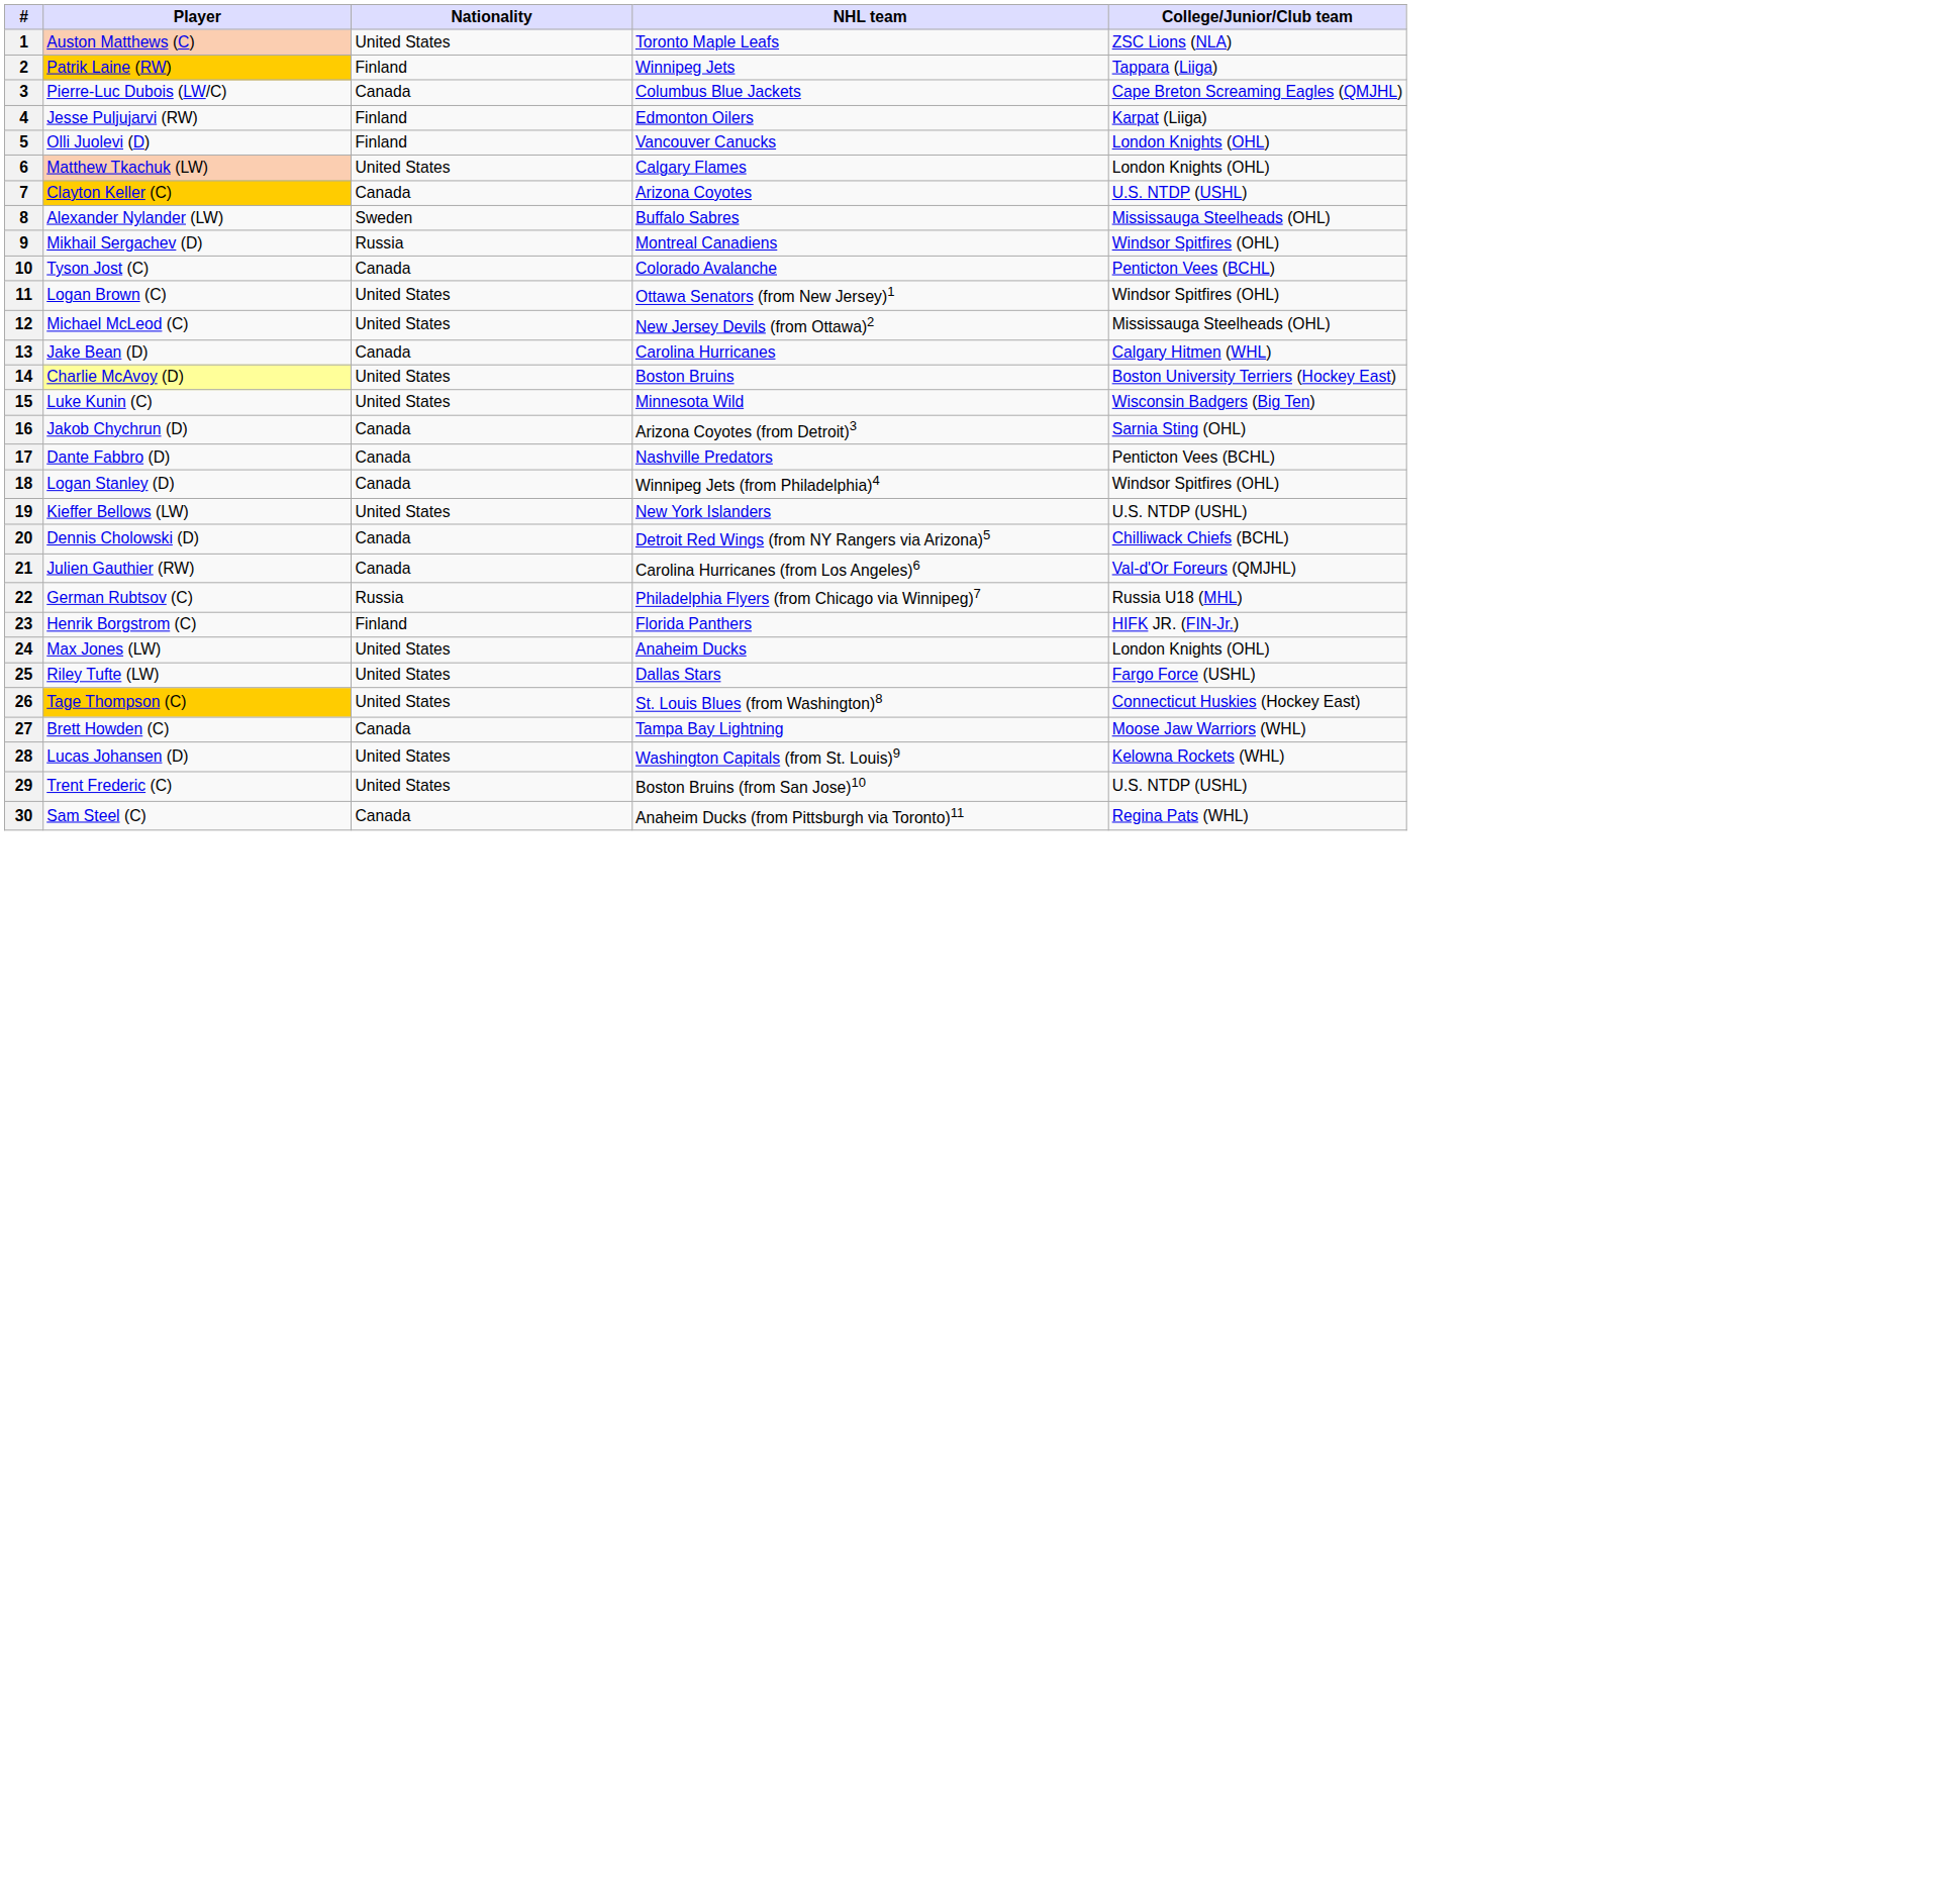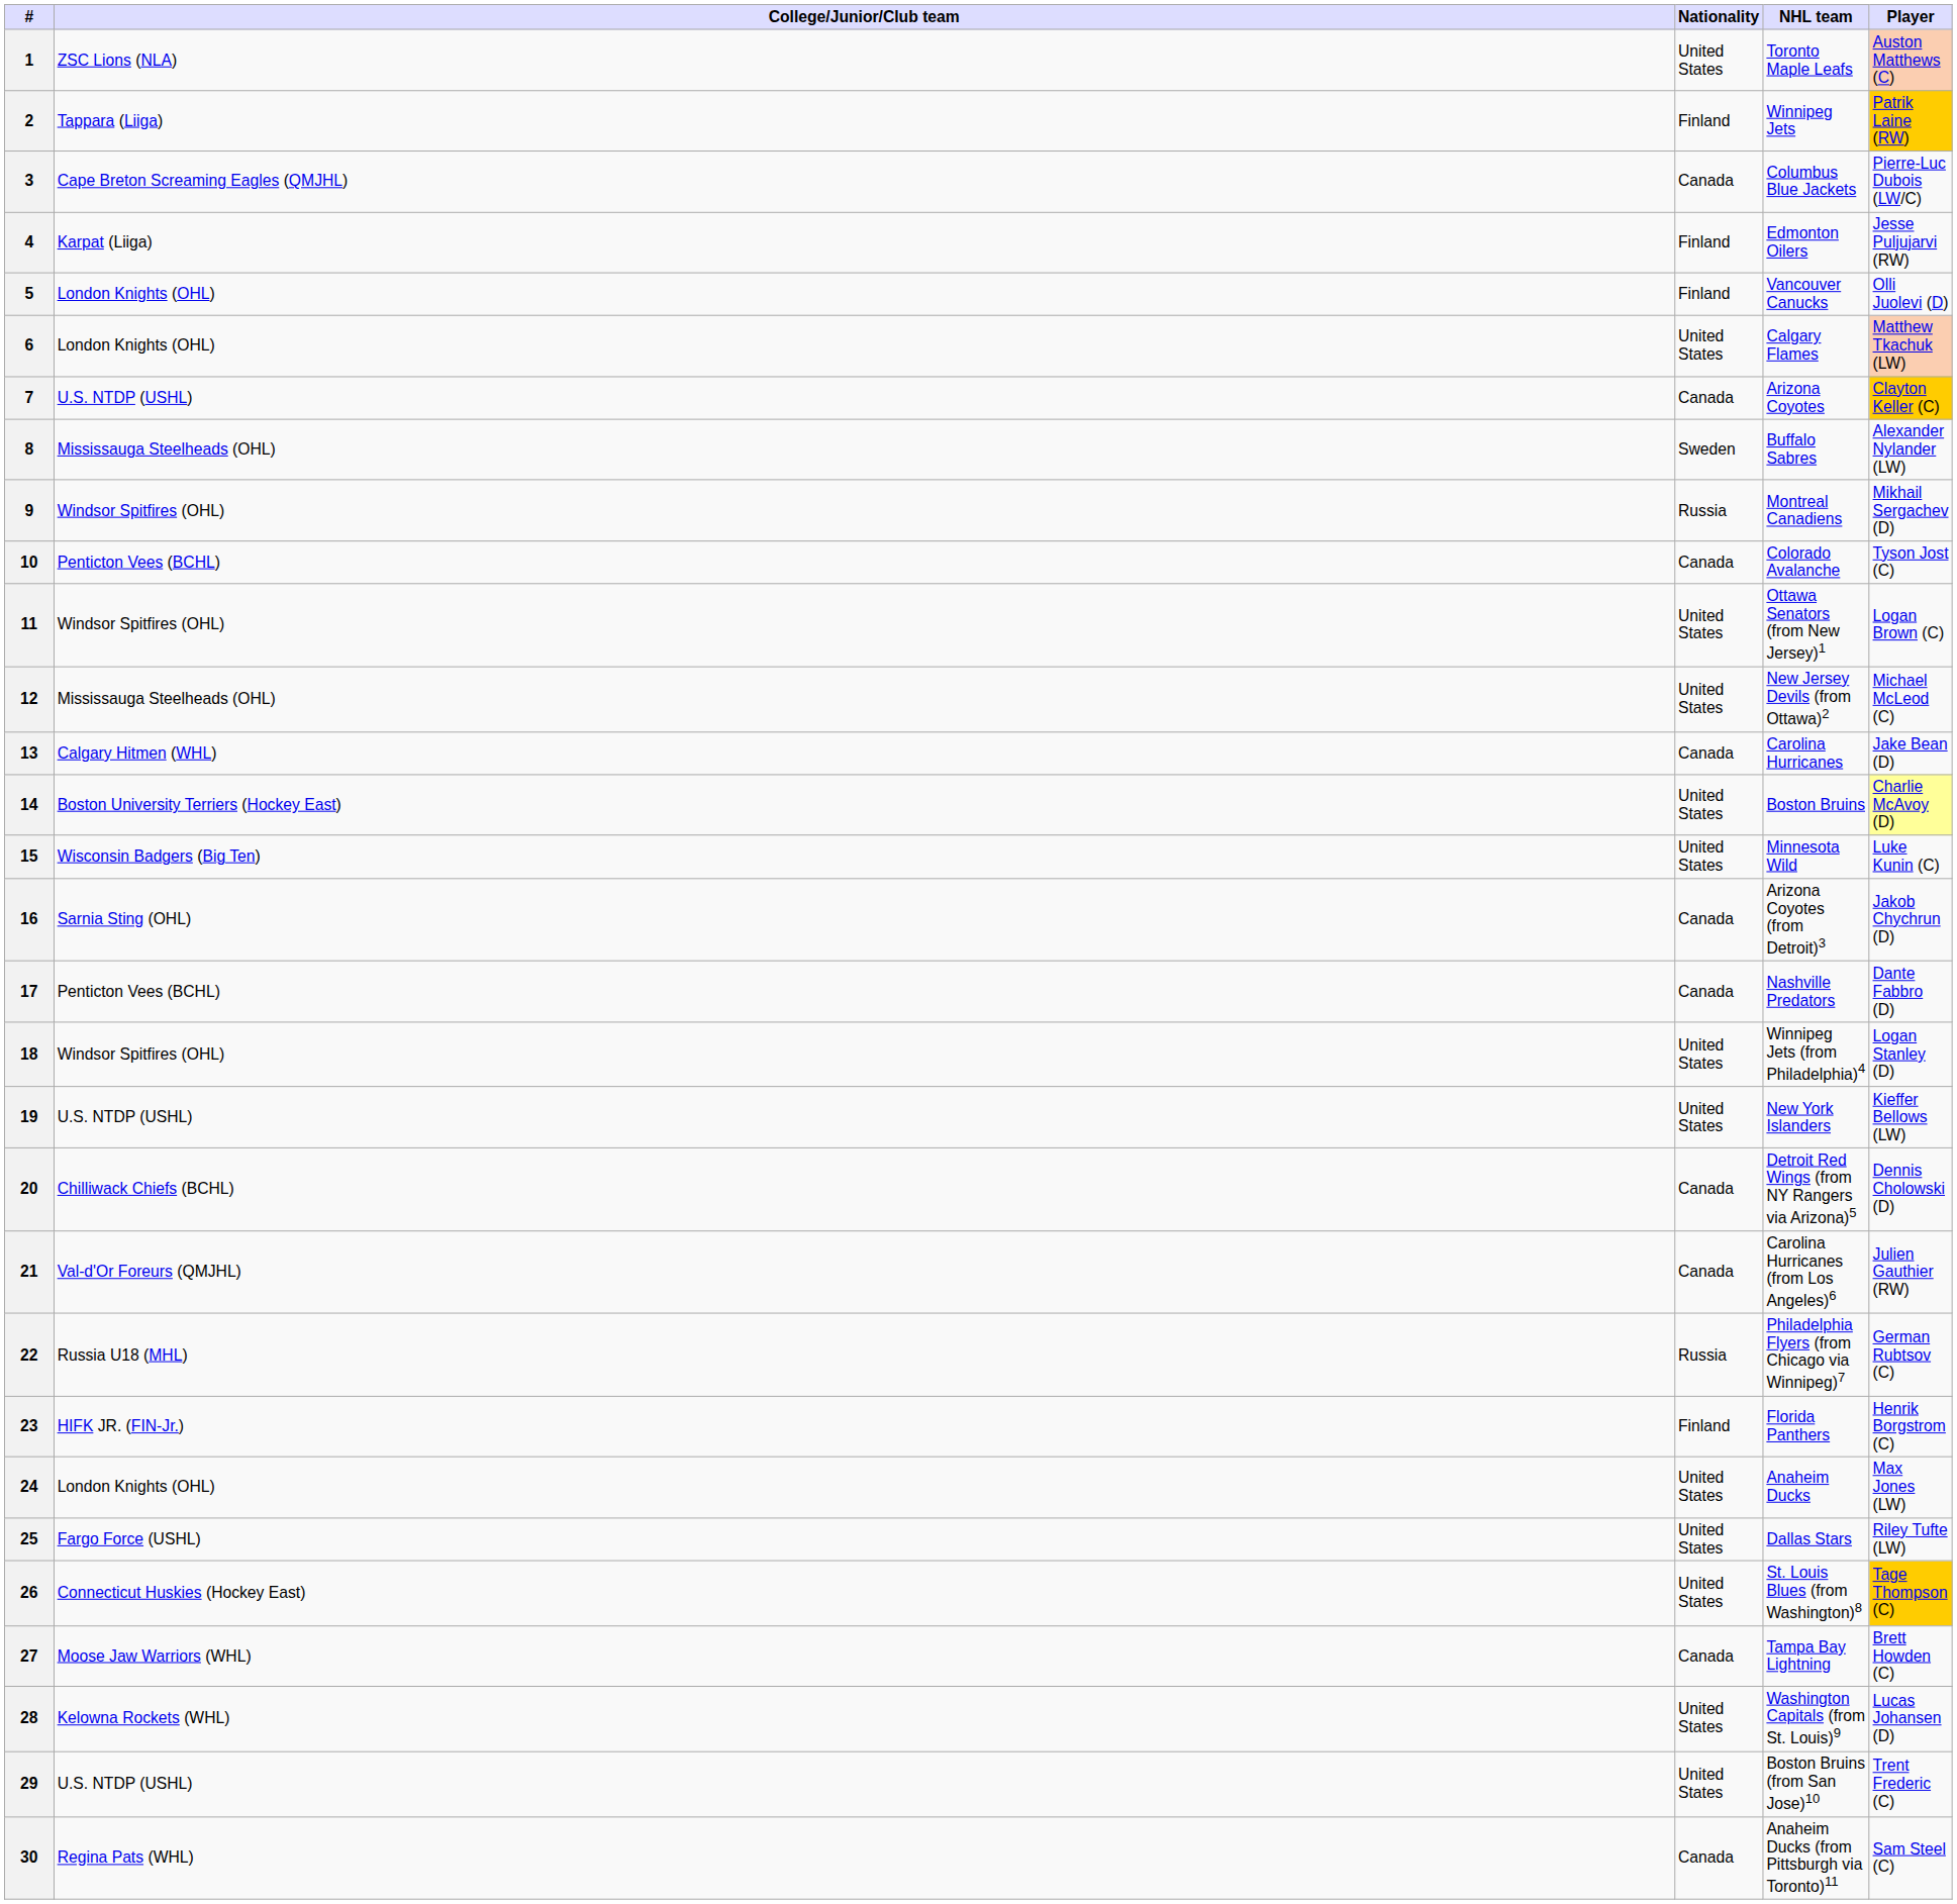columns swapped: Player <-> College/Junior/Club team
18 | Nationality: Canada -> United States
